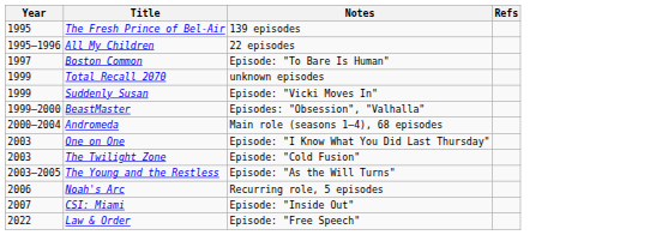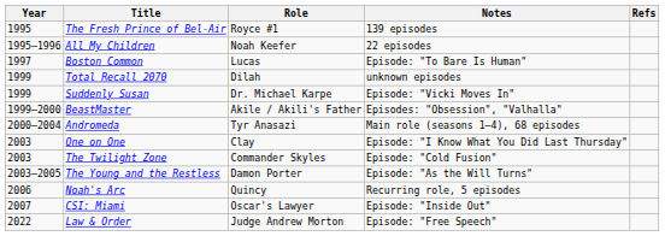+ column: Role | Royce #1 | Noah Keefer | Lucas | Dilah | Dr. Michael Karpe | Akile / Akili's Father | Tyr Anasazi | Clay | Commander Skyles | Damon Porter | Quincy | Oscar's Lawyer | Judge Andrew Morton
